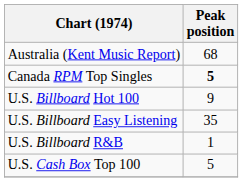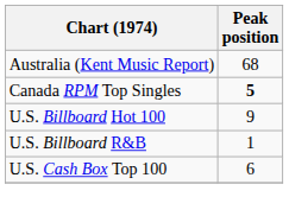- row: U.S. Billboard Easy Listening | 35
U.S. Cash Box Top 100 | Peak position: 5 -> 6
